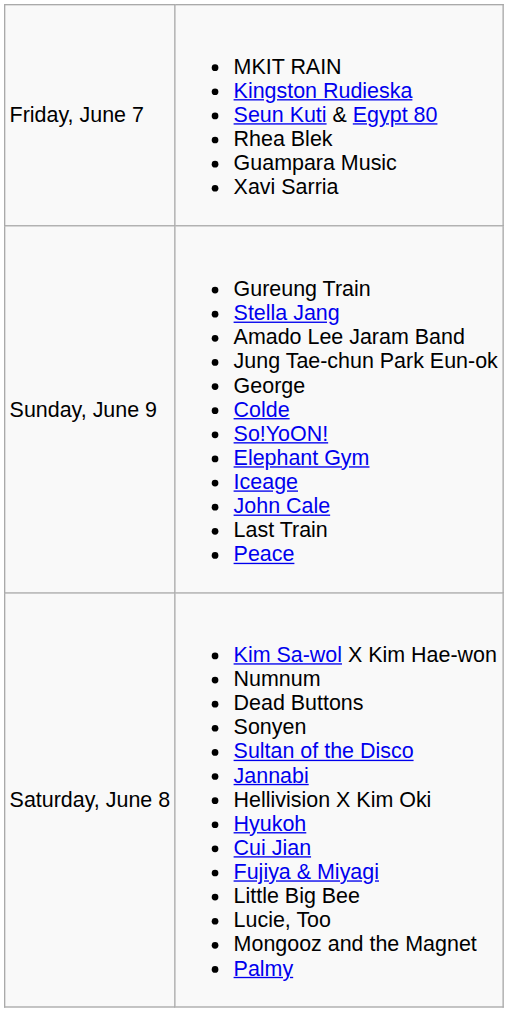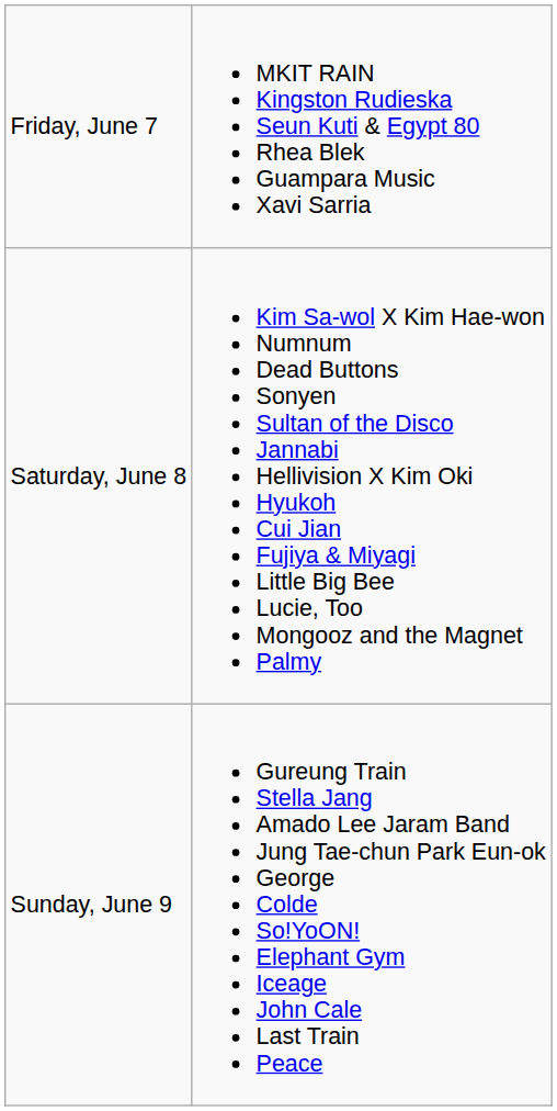rows swapped: Saturday, June 8 <-> Sunday, June 9
